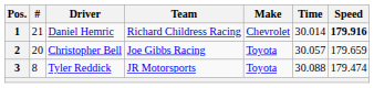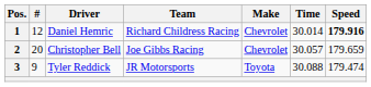1 | #: 21 -> 12
2 | Make: Toyota -> Chevrolet
3 | #: 8 -> 9
